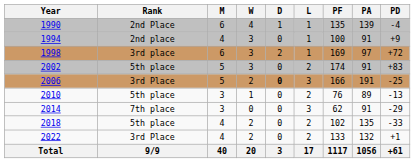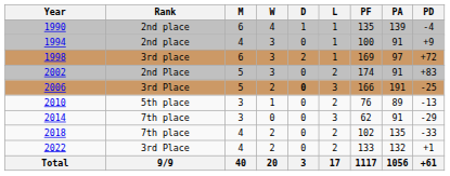1990 | Rank: 2nd Place -> 2nd place
2002 | Rank: 5th place -> 2nd Place
2018 | Rank: 5th place -> 7th place
